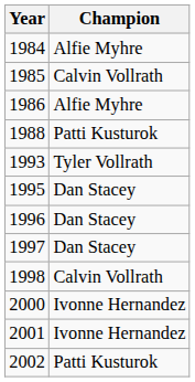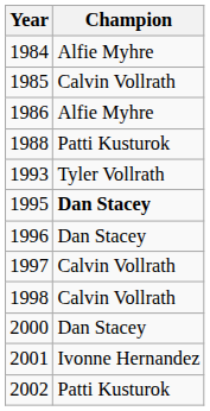1995 | Champion: normal -> bold
1997 | Champion: Dan Stacey -> Calvin Vollrath
2000 | Champion: Ivonne Hernandez -> Dan Stacey
